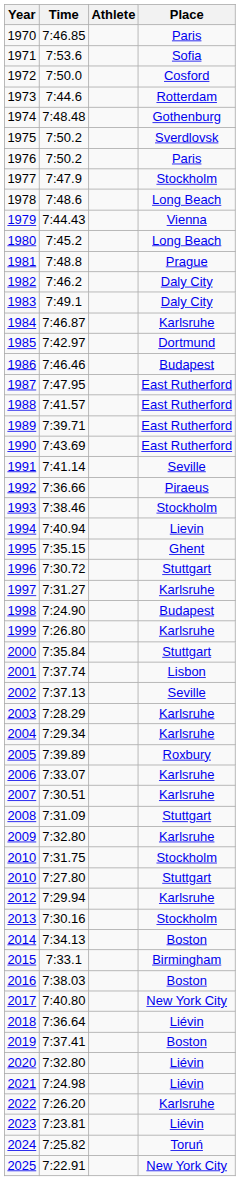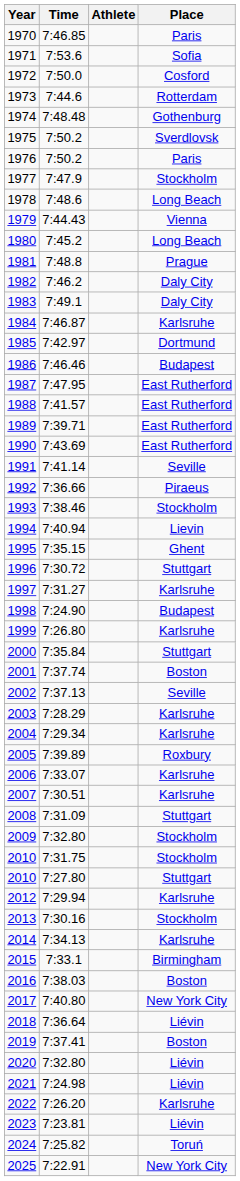2001 | Place: Lisbon -> Boston
2009 | Place: Karlsruhe -> Stockholm
2014 | Place: Boston -> Karlsruhe
